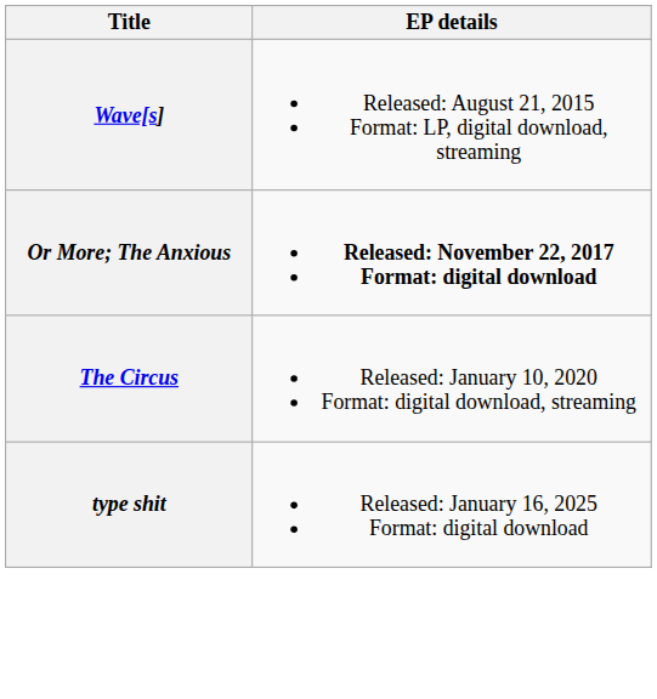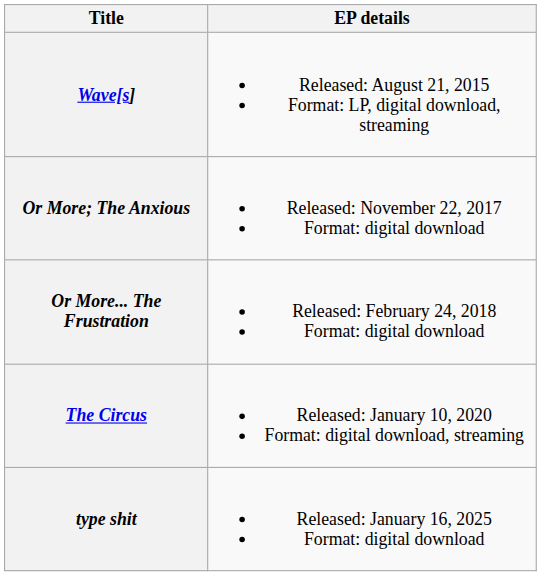Or More; The Anxious | EP details: bold -> normal
+ row: Or More... The Frustration | Released: February 24, 2018 Format: digital download
